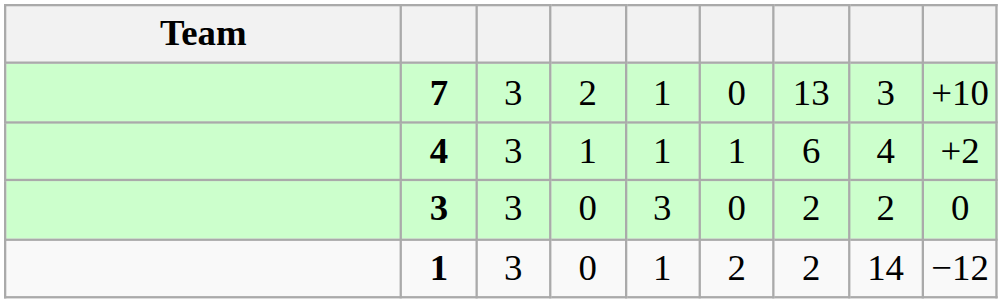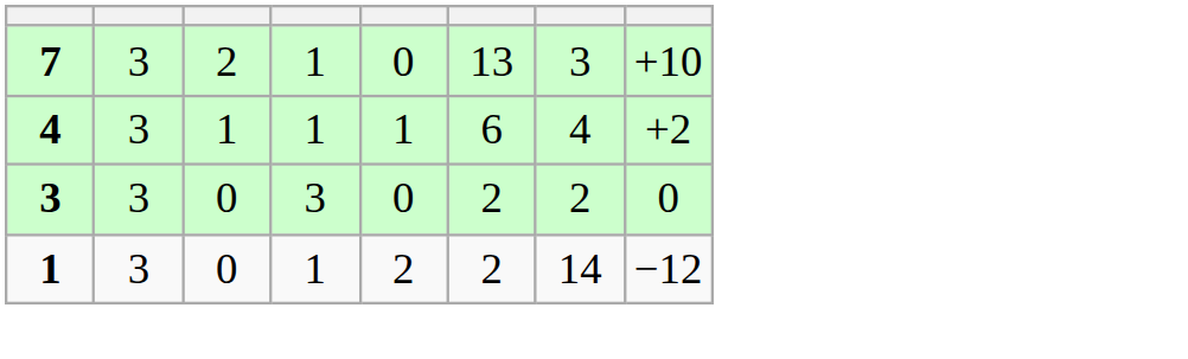- column: Team
